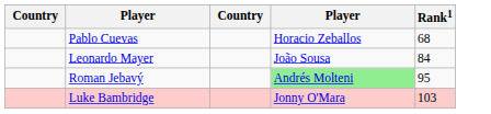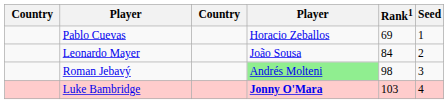+ column: Seed | 1 | 2 | 3 | 4
Pablo Cuevas | Rank1: 68 -> 69
Roman Jebavý | Rank1: 95 -> 98
Luke Bambridge | column 4: normal -> bold
